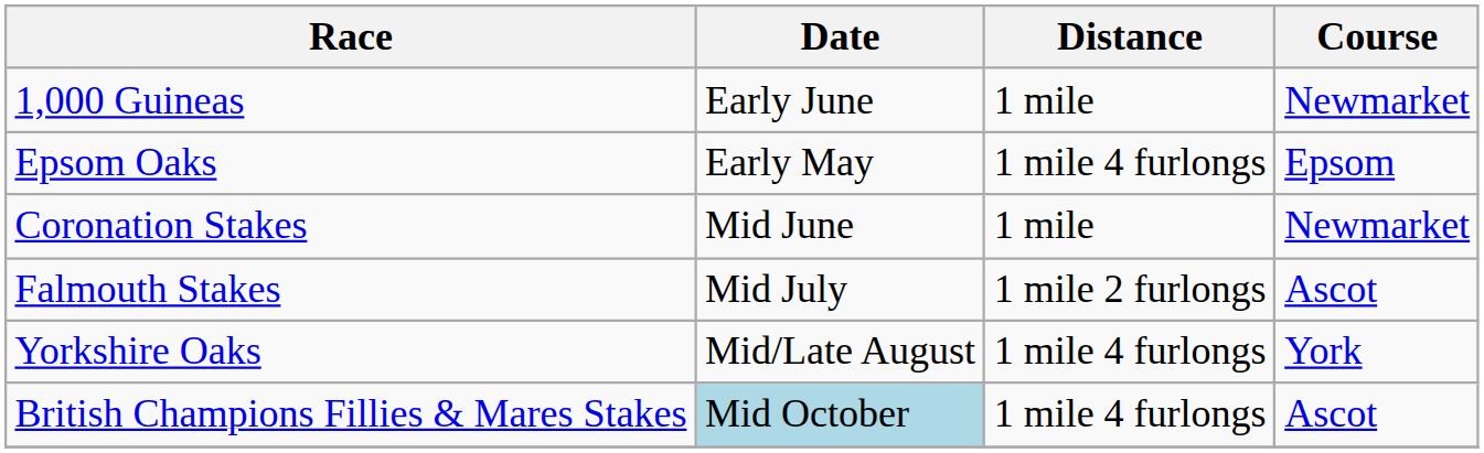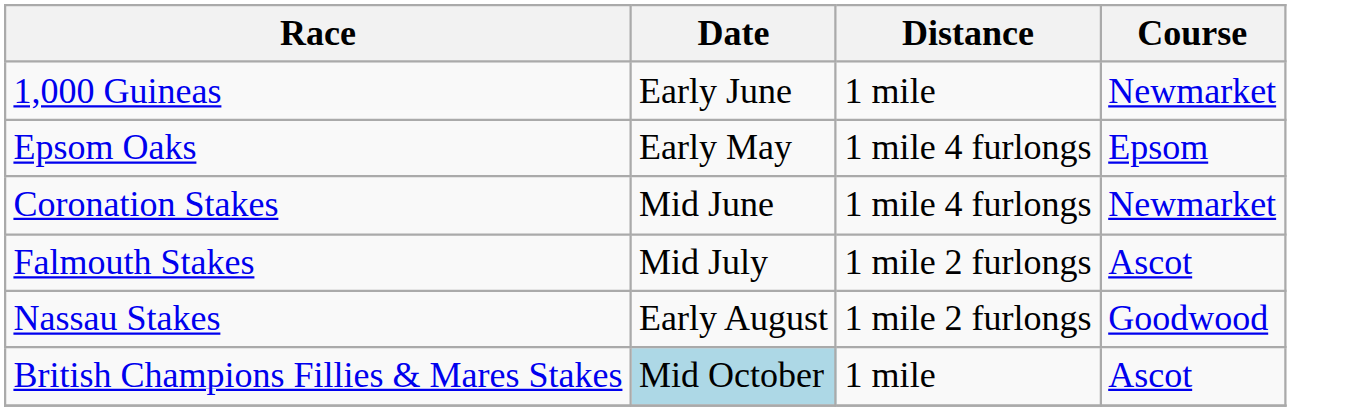Coronation Stakes | Distance: 1 mile -> 1 mile 4 furlongs
+ row: Nassau Stakes | Early August | 1 mile 2 furlongs | Goodwood
- row: Yorkshire Oaks | Mid/Late August | 1 mile 4 furlongs | York
British Champions Fillies & Mares Stakes | Distance: 1 mile 4 furlongs -> 1 mile
